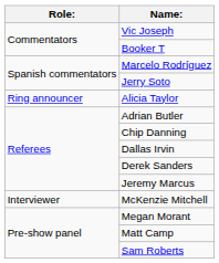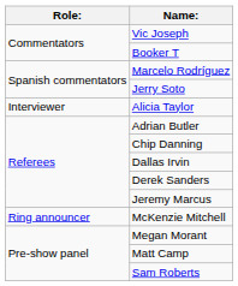Alicia Taylor | Role:: Ring announcer -> Interviewer
McKenzie Mitchell | Role:: Interviewer -> Ring announcer
